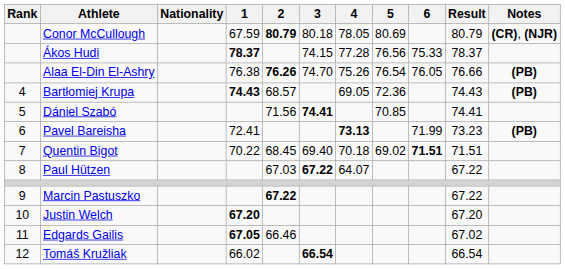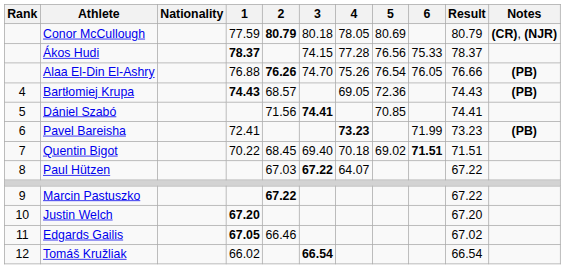Conor McCullough | 1: 67.59 -> 77.59
Alaa El-Din El-Ashry | 1: 76.38 -> 76.88
Pavel Bareisha | 4: 73.13 -> 73.23
